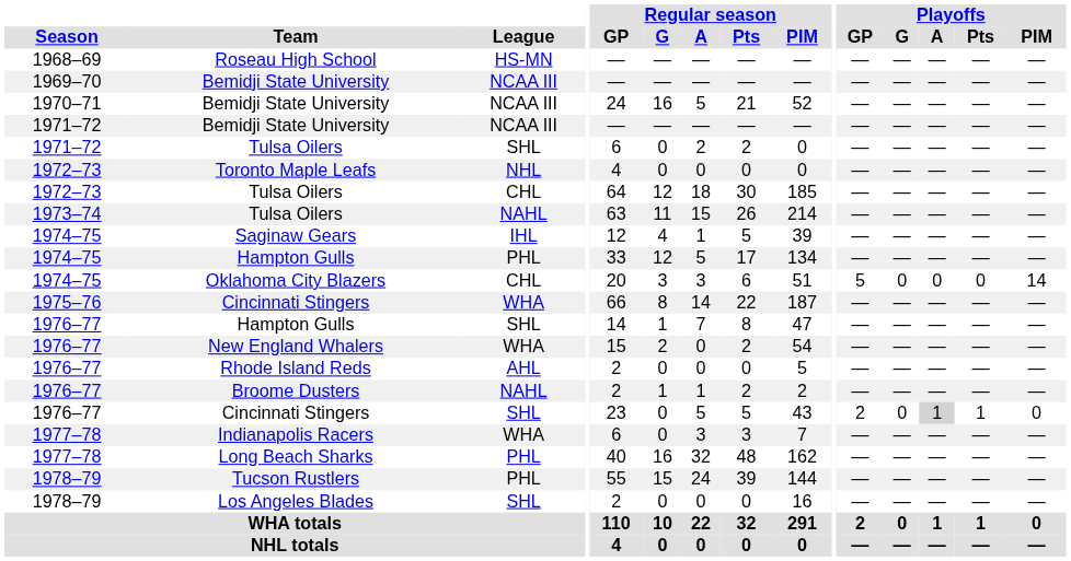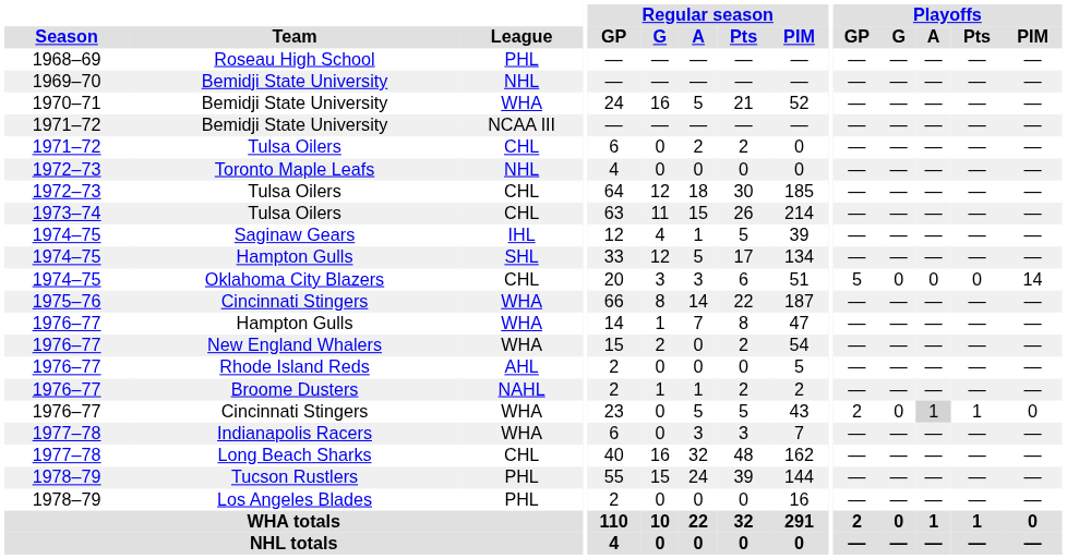Roseau High School | League: HS-MN -> PHL
1969–70 / Bemidji State University | League: NCAA III -> NHL
1970–71 / Bemidji State University | League: NCAA III -> WHA
1971–72 / Tulsa Oilers | League: SHL -> CHL
1973–74 / Tulsa Oilers | League: NAHL -> CHL
1974–75 / Hampton Gulls | League: PHL -> SHL
1976–77 / Hampton Gulls | League: SHL -> WHA
1976–77 / Cincinnati Stingers | League: SHL -> WHA
Long Beach Sharks | League: PHL -> CHL
Los Angeles Blades | League: SHL -> PHL
